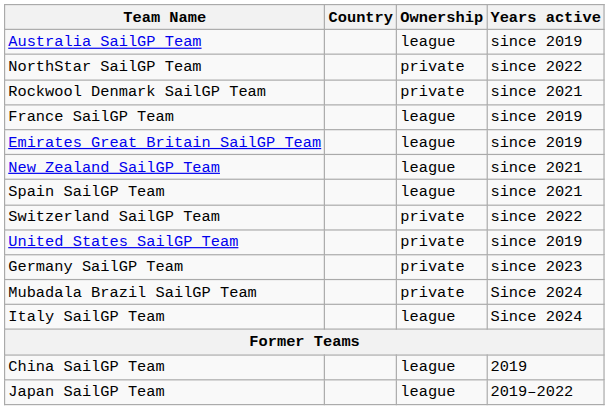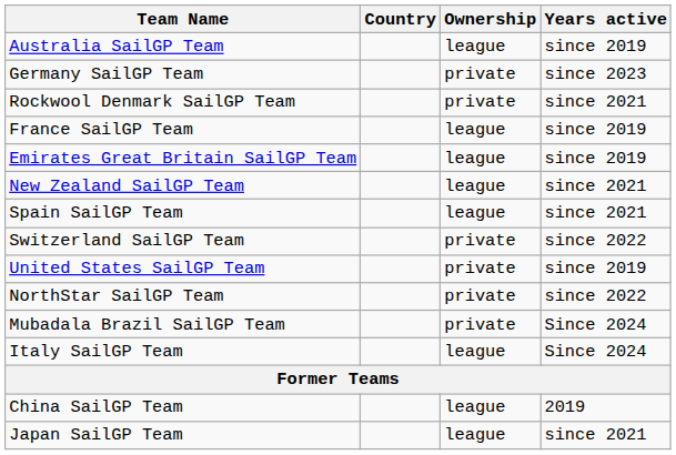rows swapped: NorthStar SailGP Team <-> Germany SailGP Team
Japan SailGP Team | Years active: 2019–2022 -> since 2021
